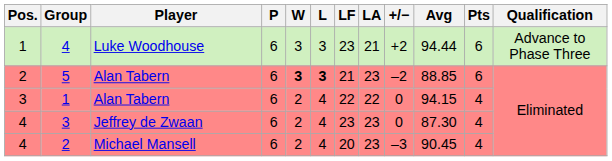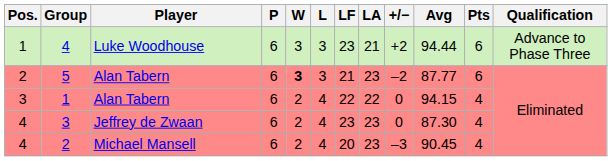5 | L: bold -> normal
5 | Avg: 88.85 -> 87.77
